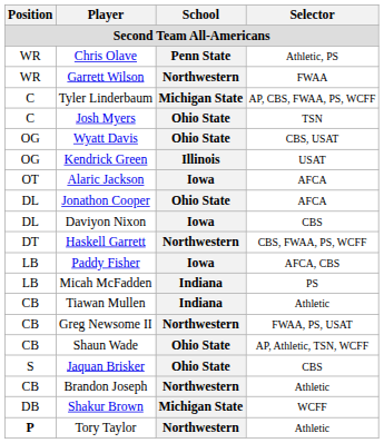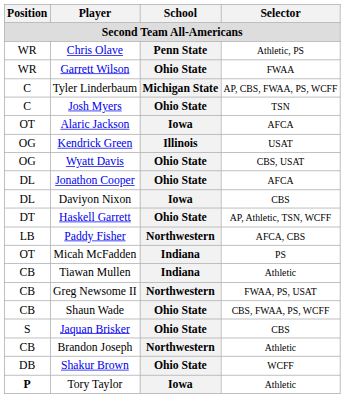Garrett Wilson | School: Northwestern -> Ohio State
rows swapped: Wyatt Davis <-> Alaric Jackson
Haskell Garrett | School: Northwestern -> Ohio State
Haskell Garrett | Selector: CBS, FWAA, PS, WCFF -> AP, Athletic, TSN, WCFF
Paddy Fisher | School: Iowa -> Northwestern
Micah McFadden | Position: LB -> OT
Shaun Wade | Selector: AP, Athletic, TSN, WCFF -> CBS, FWAA, PS, WCFF
Shakur Brown | School: Michigan State -> Ohio State
Tory Taylor | School: Northwestern -> Iowa
